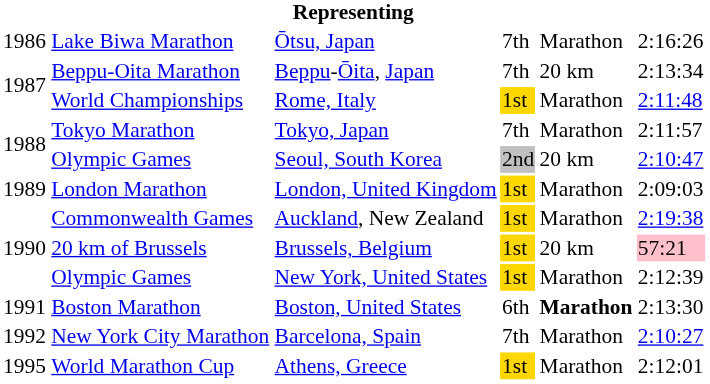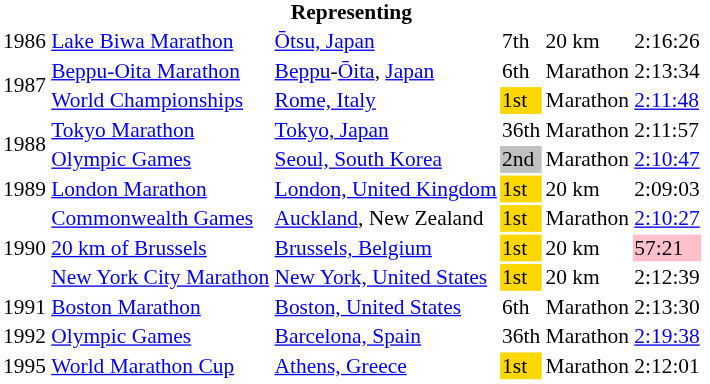Ōtsu, Japan | column 5: Marathon -> 20 km
Beppu-Ōita, Japan | column 4: 7th -> 6th
Beppu-Ōita, Japan | column 5: 20 km -> Marathon
Tokyo, Japan | column 4: 7th -> 36th
Seoul, South Korea | column 5: 20 km -> Marathon
London, United Kingdom | column 5: Marathon -> 20 km
Auckland, New Zealand | column 6: 2:19:38 -> 2:10:27
New York, United States | column 2: Olympic Games -> New York City Marathon
New York, United States | column 5: Marathon -> 20 km
Boston, United States | column 5: bold -> normal
Barcelona, Spain | column 2: New York City Marathon -> Olympic Games
Barcelona, Spain | column 4: 7th -> 36th
Barcelona, Spain | column 6: 2:10:27 -> 2:19:38
